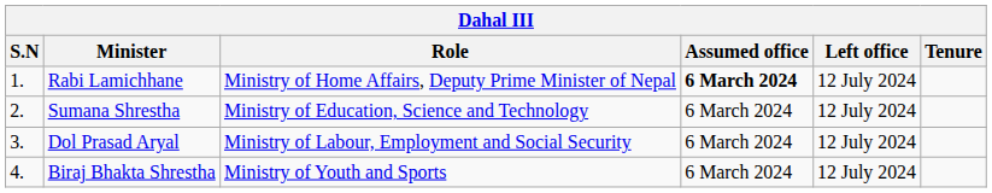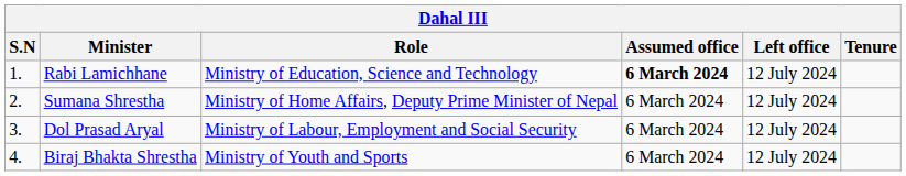Rabi Lamichhane | Role: Ministry of Home Affairs, Deputy Prime Minister of Nepal -> Ministry of Education, Science and Technology
Sumana Shrestha | Role: Ministry of Education, Science and Technology -> Ministry of Home Affairs, Deputy Prime Minister of Nepal
